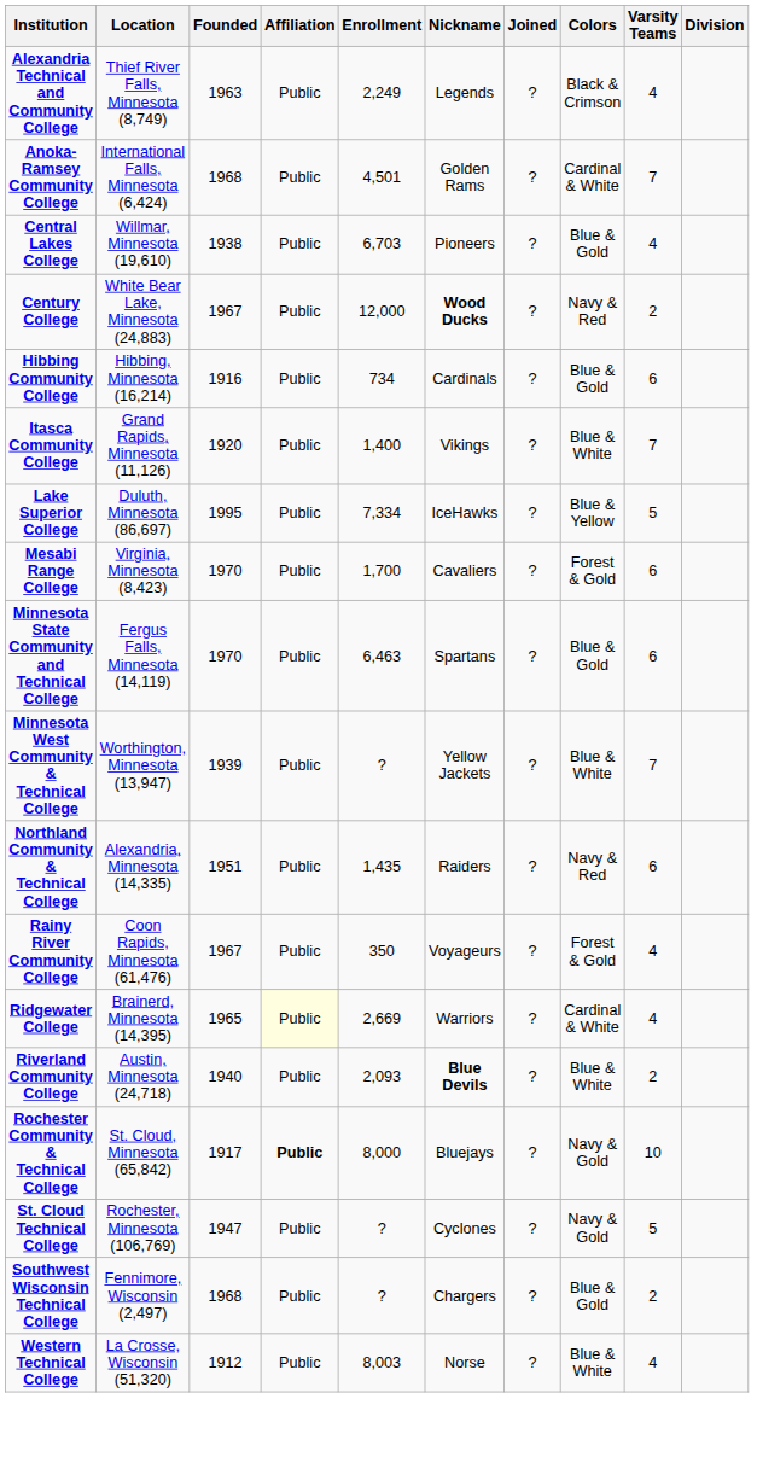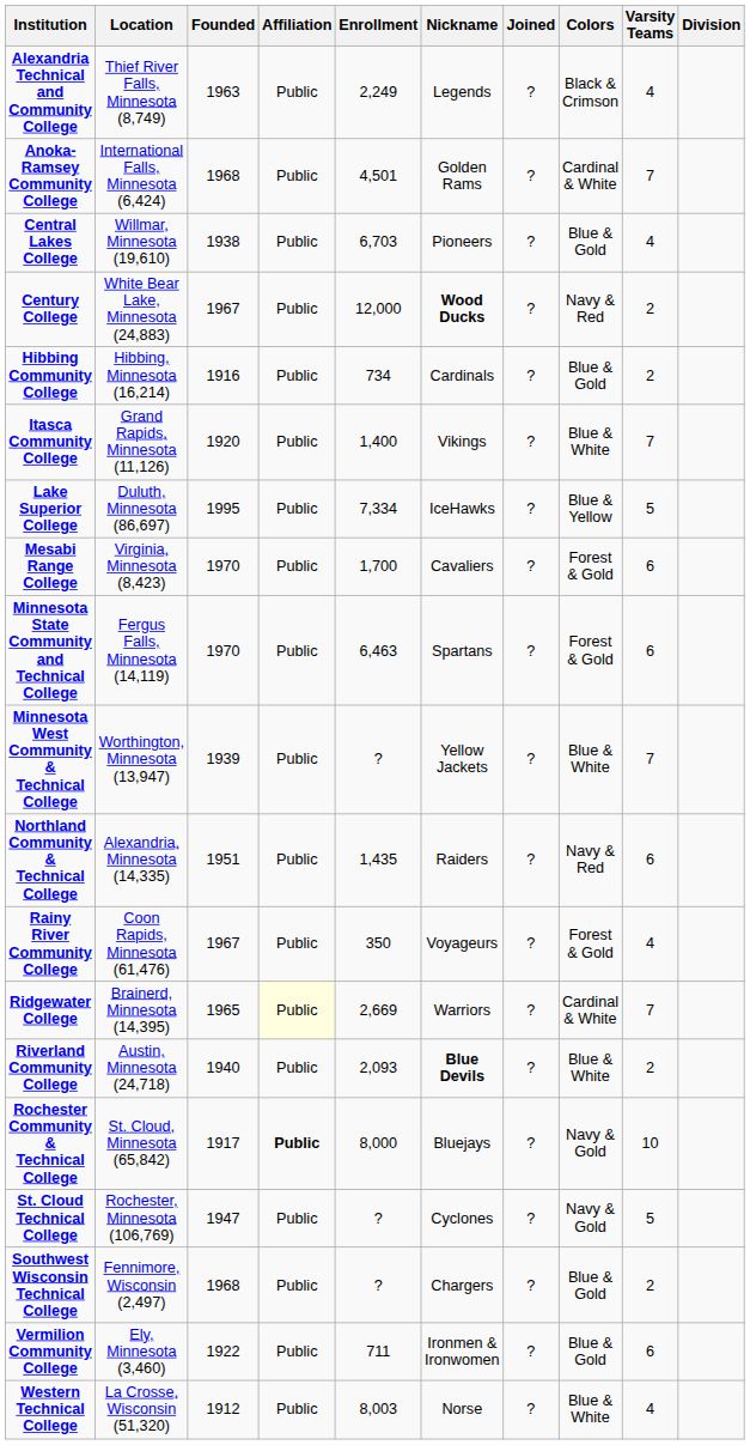Hibbing Community College | Varsity Teams: 6 -> 2
Minnesota State Community and Technical College | Colors: Blue & Gold -> Forest & Gold
Ridgewater College | Varsity Teams: 4 -> 7
+ row: Vermilion Community College | Ely, Minnesota (3,460) | 1922 | Public | 711 | Ironmen & Ironwomen | ? | Blue & Gold | 6
